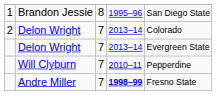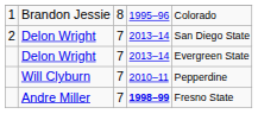Brandon Jessie | column 5: San Diego State -> Colorado
2 / Delon Wright | column 5: Colorado -> San Diego State
